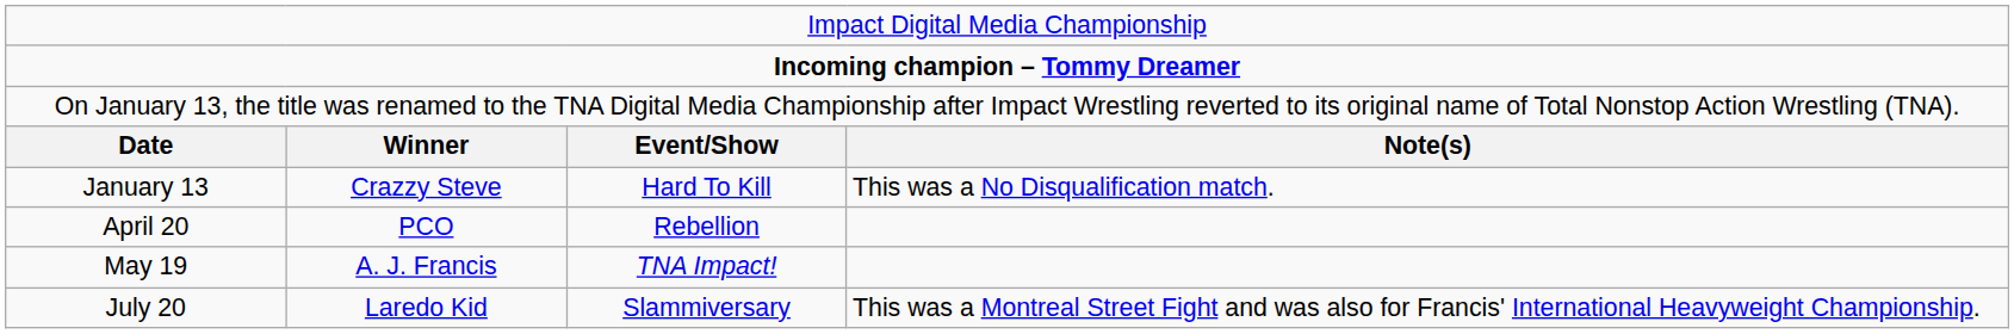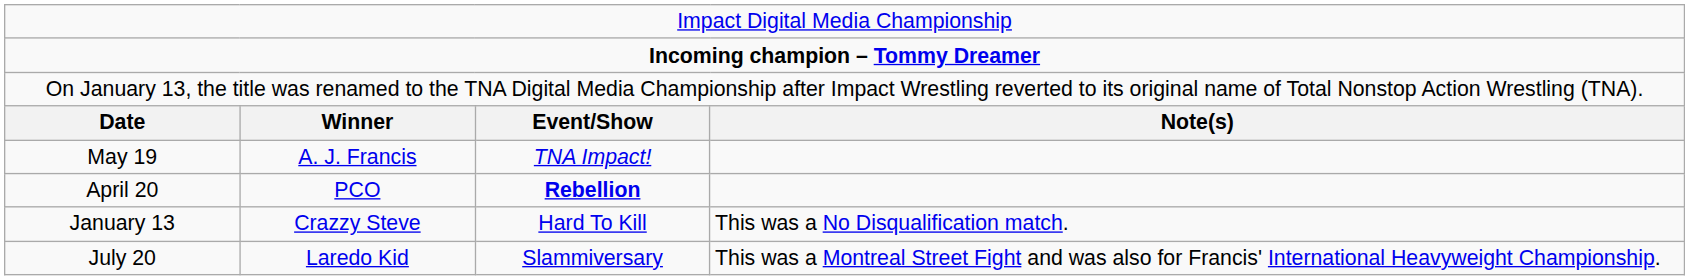rows swapped: January 13 <-> May 19
April 20 | column 3: normal -> bold
